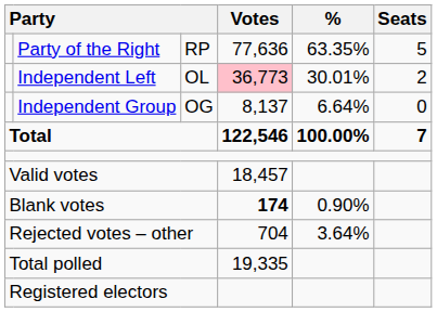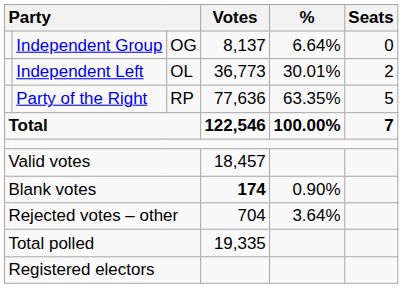rows swapped: Party of the Right <-> Independent Group
Independent Left | Votes: pink background -> no background
